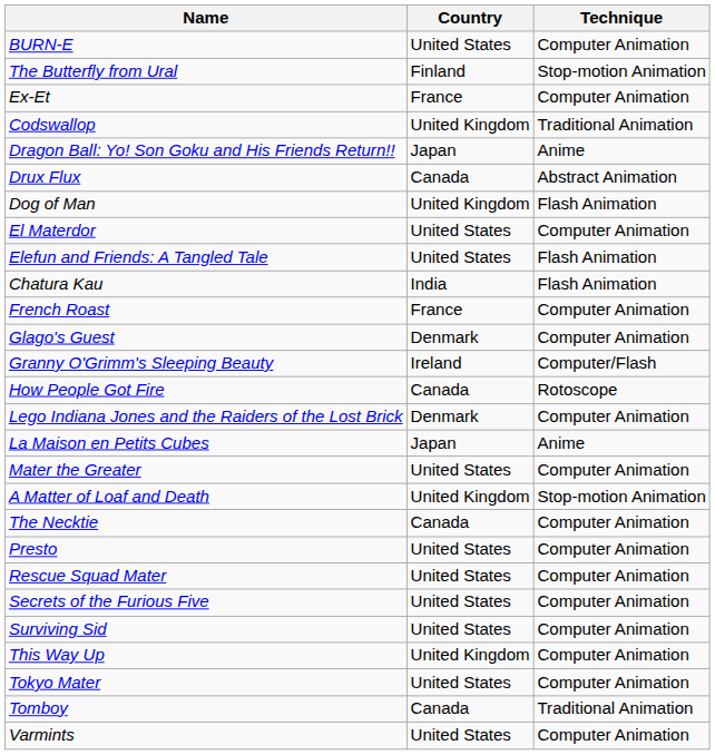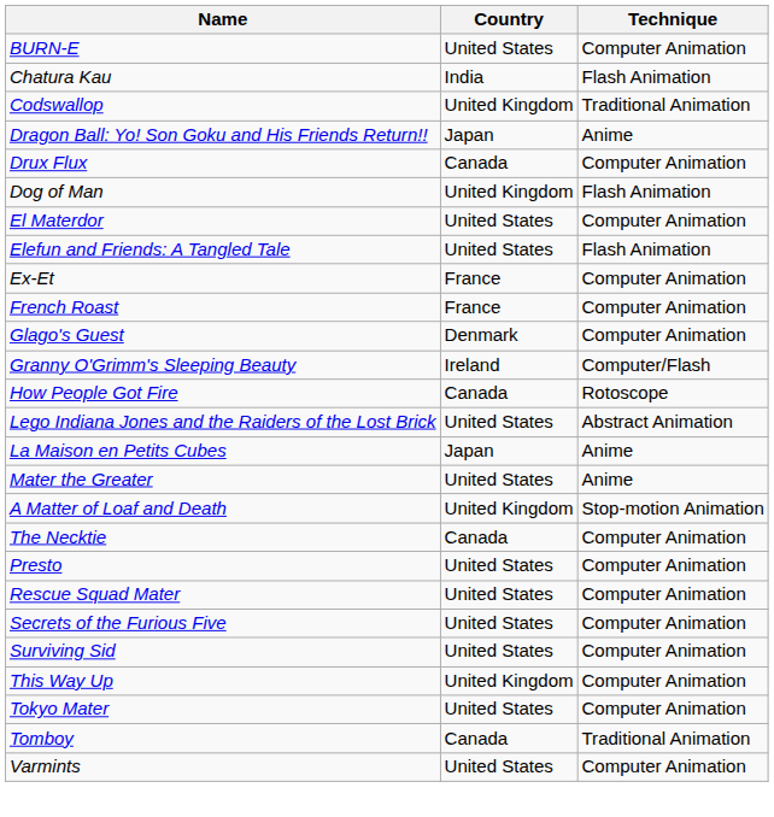- row: The Butterfly from Ural | Finland | Stop-motion Animation
rows swapped: Chatura Kau <-> Ex-Et
Drux Flux | Technique: Abstract Animation -> Computer Animation
Lego Indiana Jones and the Raiders of the Lost Brick | Country: Denmark -> United States
Lego Indiana Jones and the Raiders of the Lost Brick | Technique: Computer Animation -> Abstract Animation
Mater the Greater | Technique: Computer Animation -> Anime
